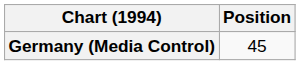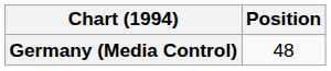Germany (Media Control) | Position: 45 -> 48
